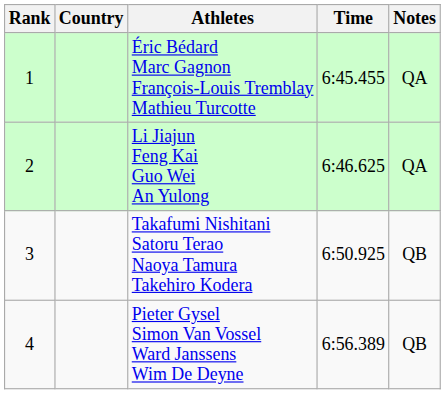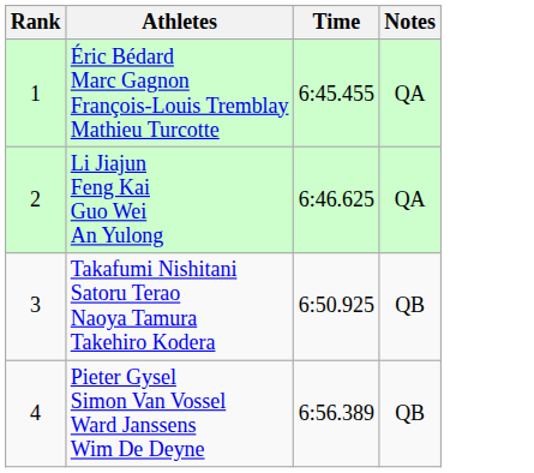- column: Country
